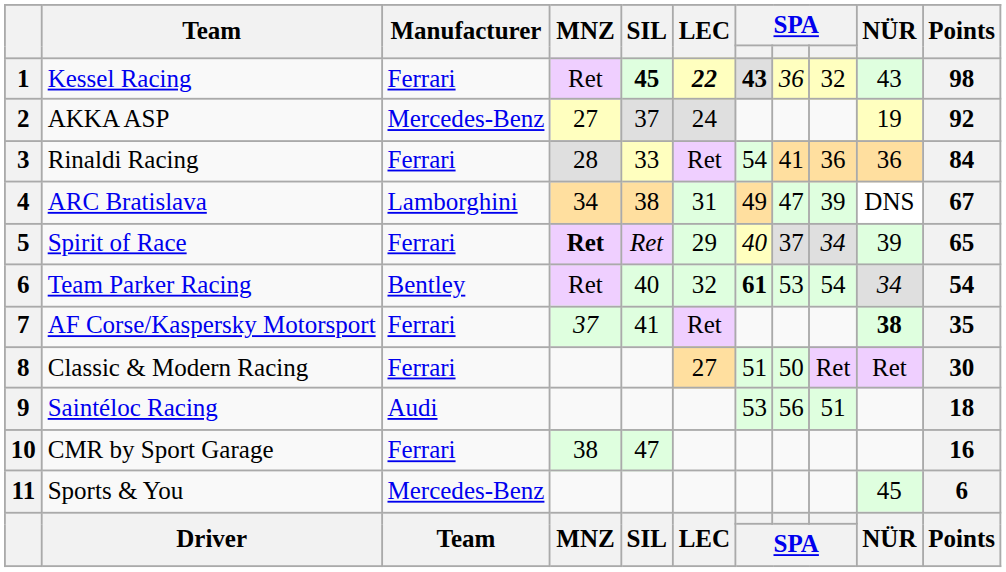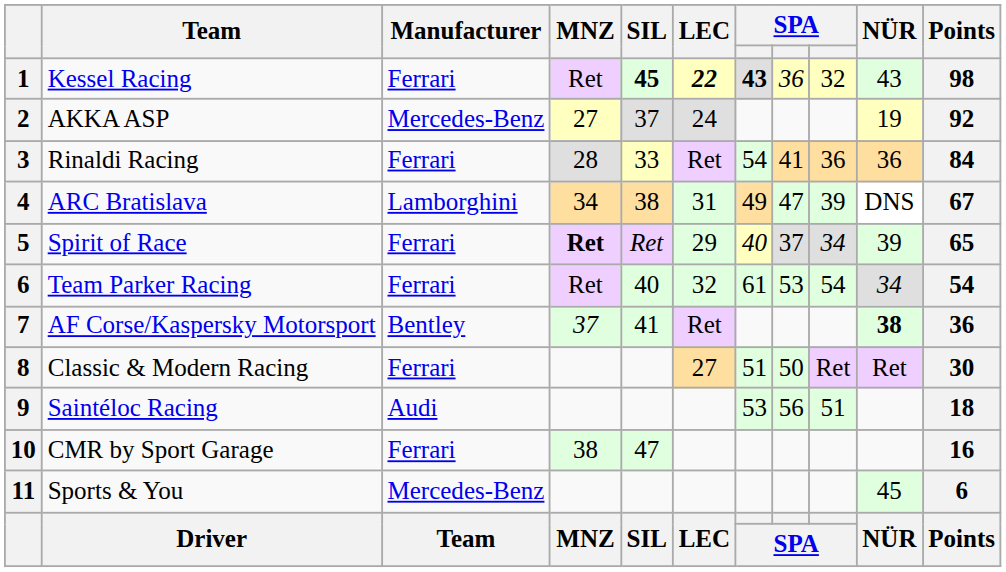Team Parker Racing | Manufacturer: Bentley -> Ferrari
Team Parker Racing | column 7: bold -> normal
AF Corse/Kaspersky Motorsport | Manufacturer: Ferrari -> Bentley
AF Corse/Kaspersky Motorsport | Points: 35 -> 36
